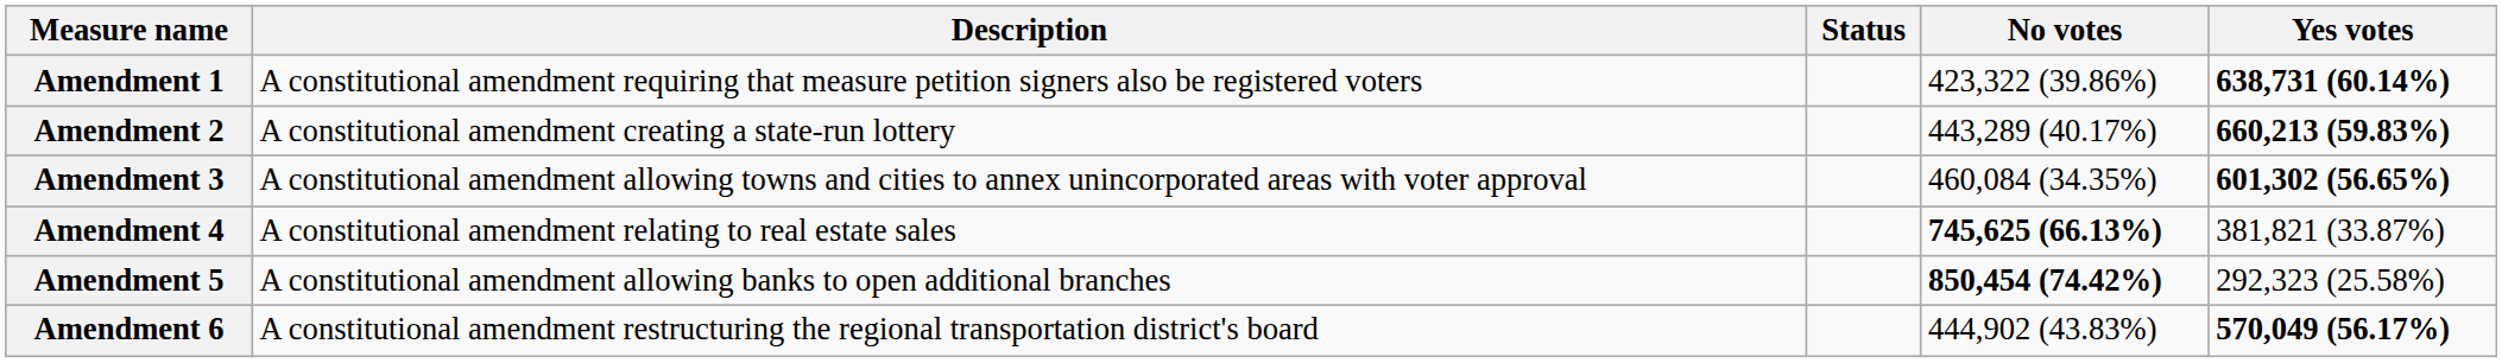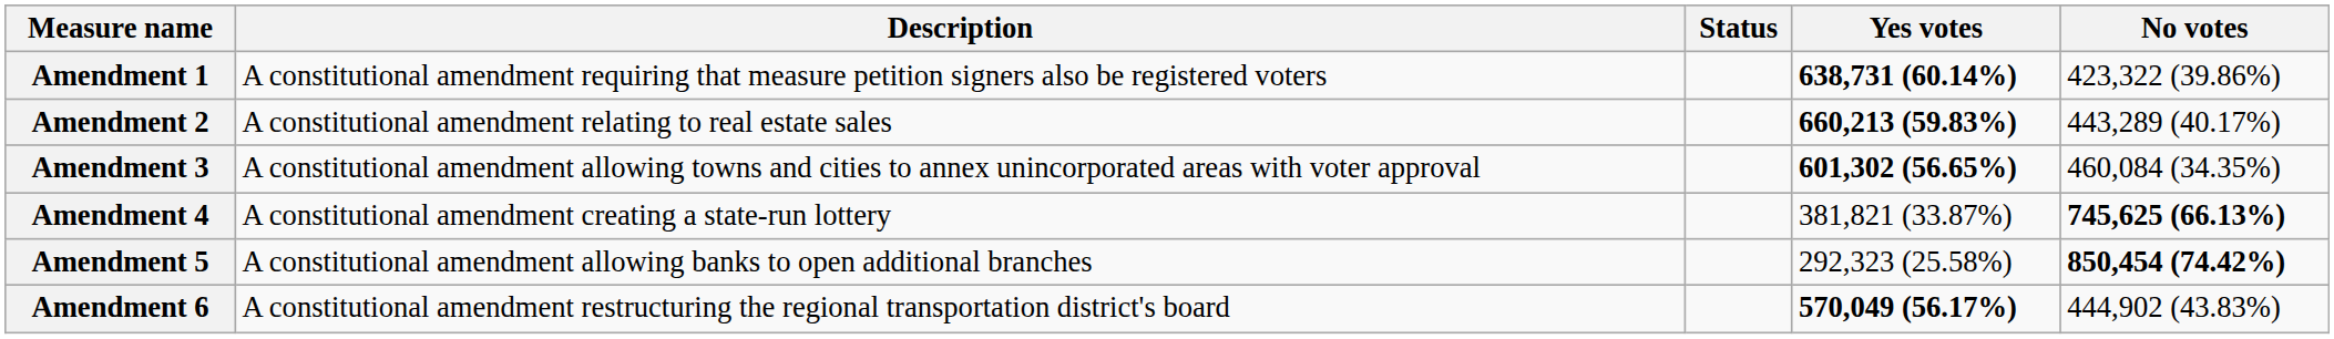columns swapped: Yes votes <-> No votes
Amendment 2 | Description: A constitutional amendment creating a state-run lottery -> A constitutional amendment relating to real estate sales
Amendment 4 | Description: A constitutional amendment relating to real estate sales -> A constitutional amendment creating a state-run lottery
